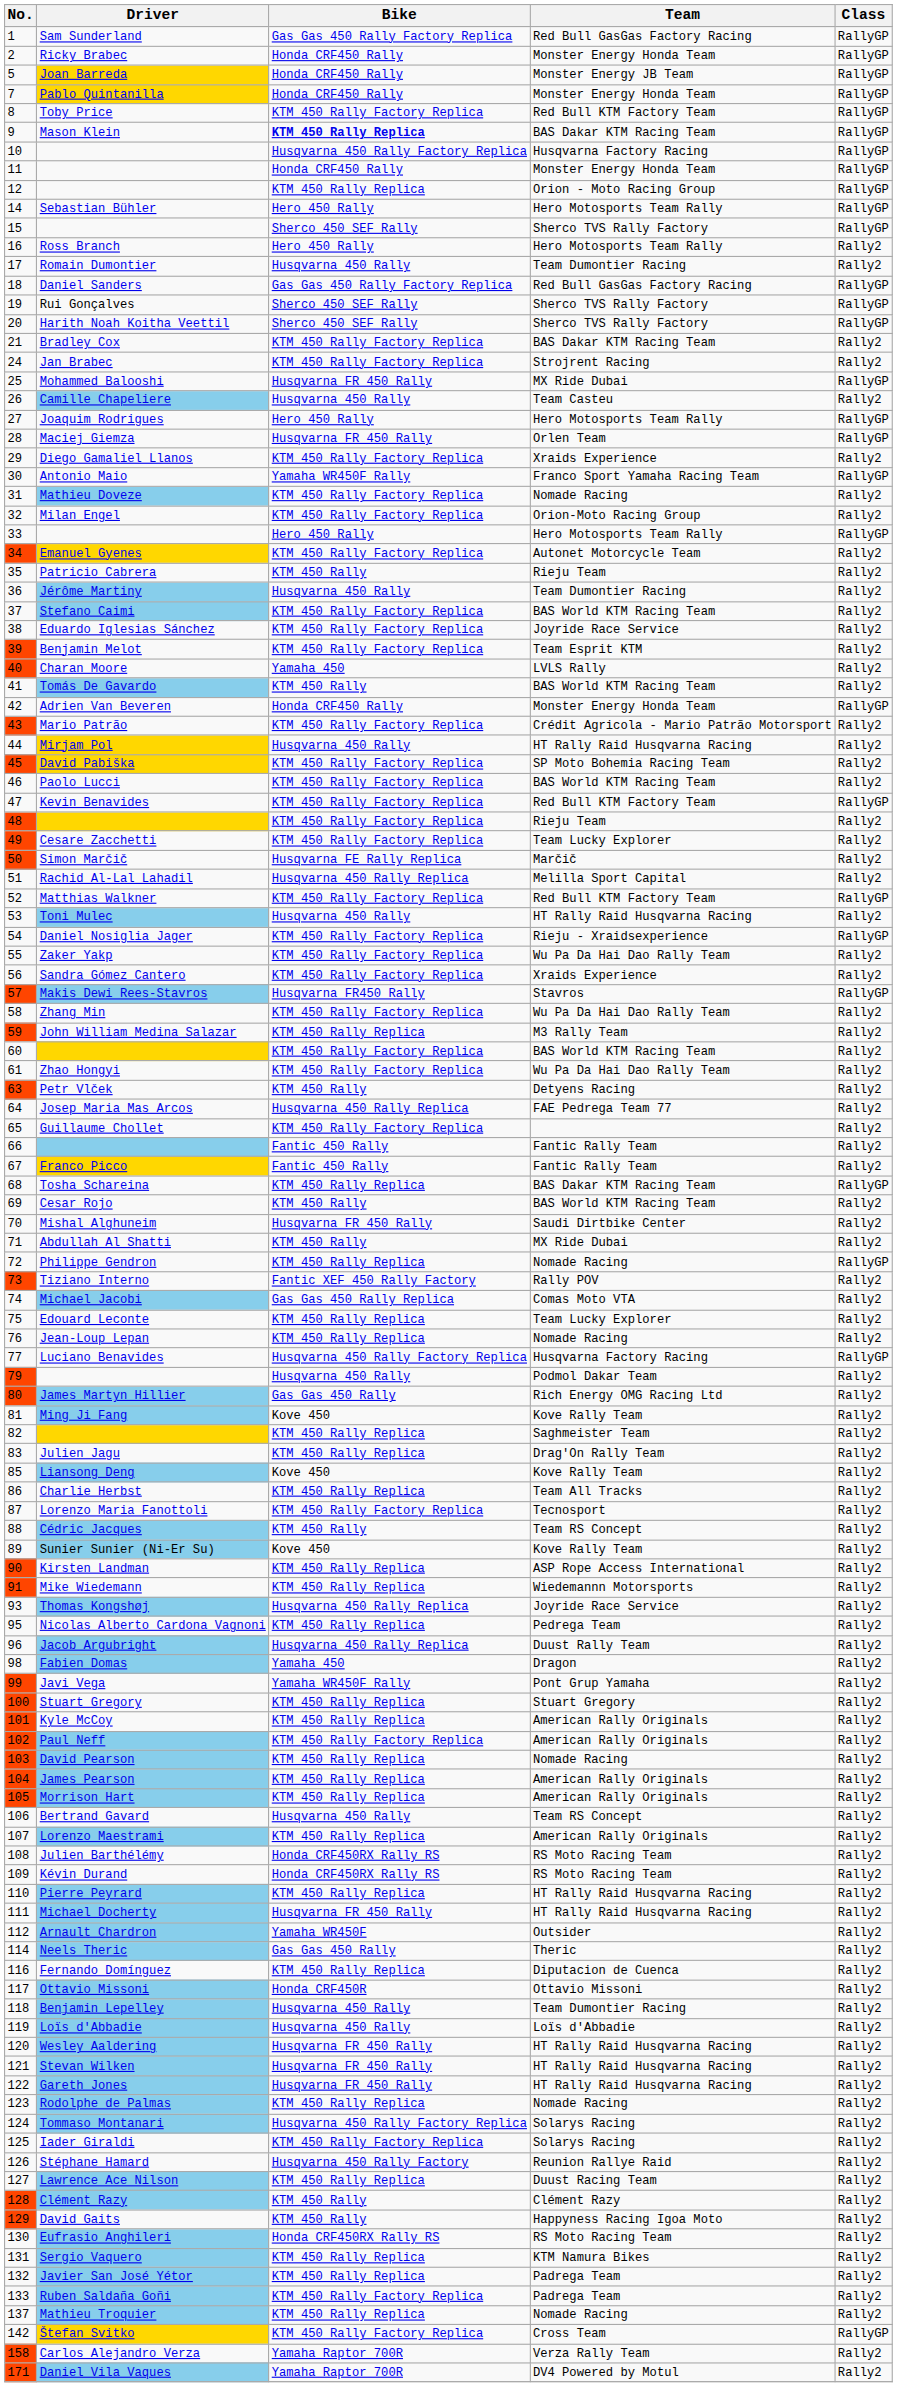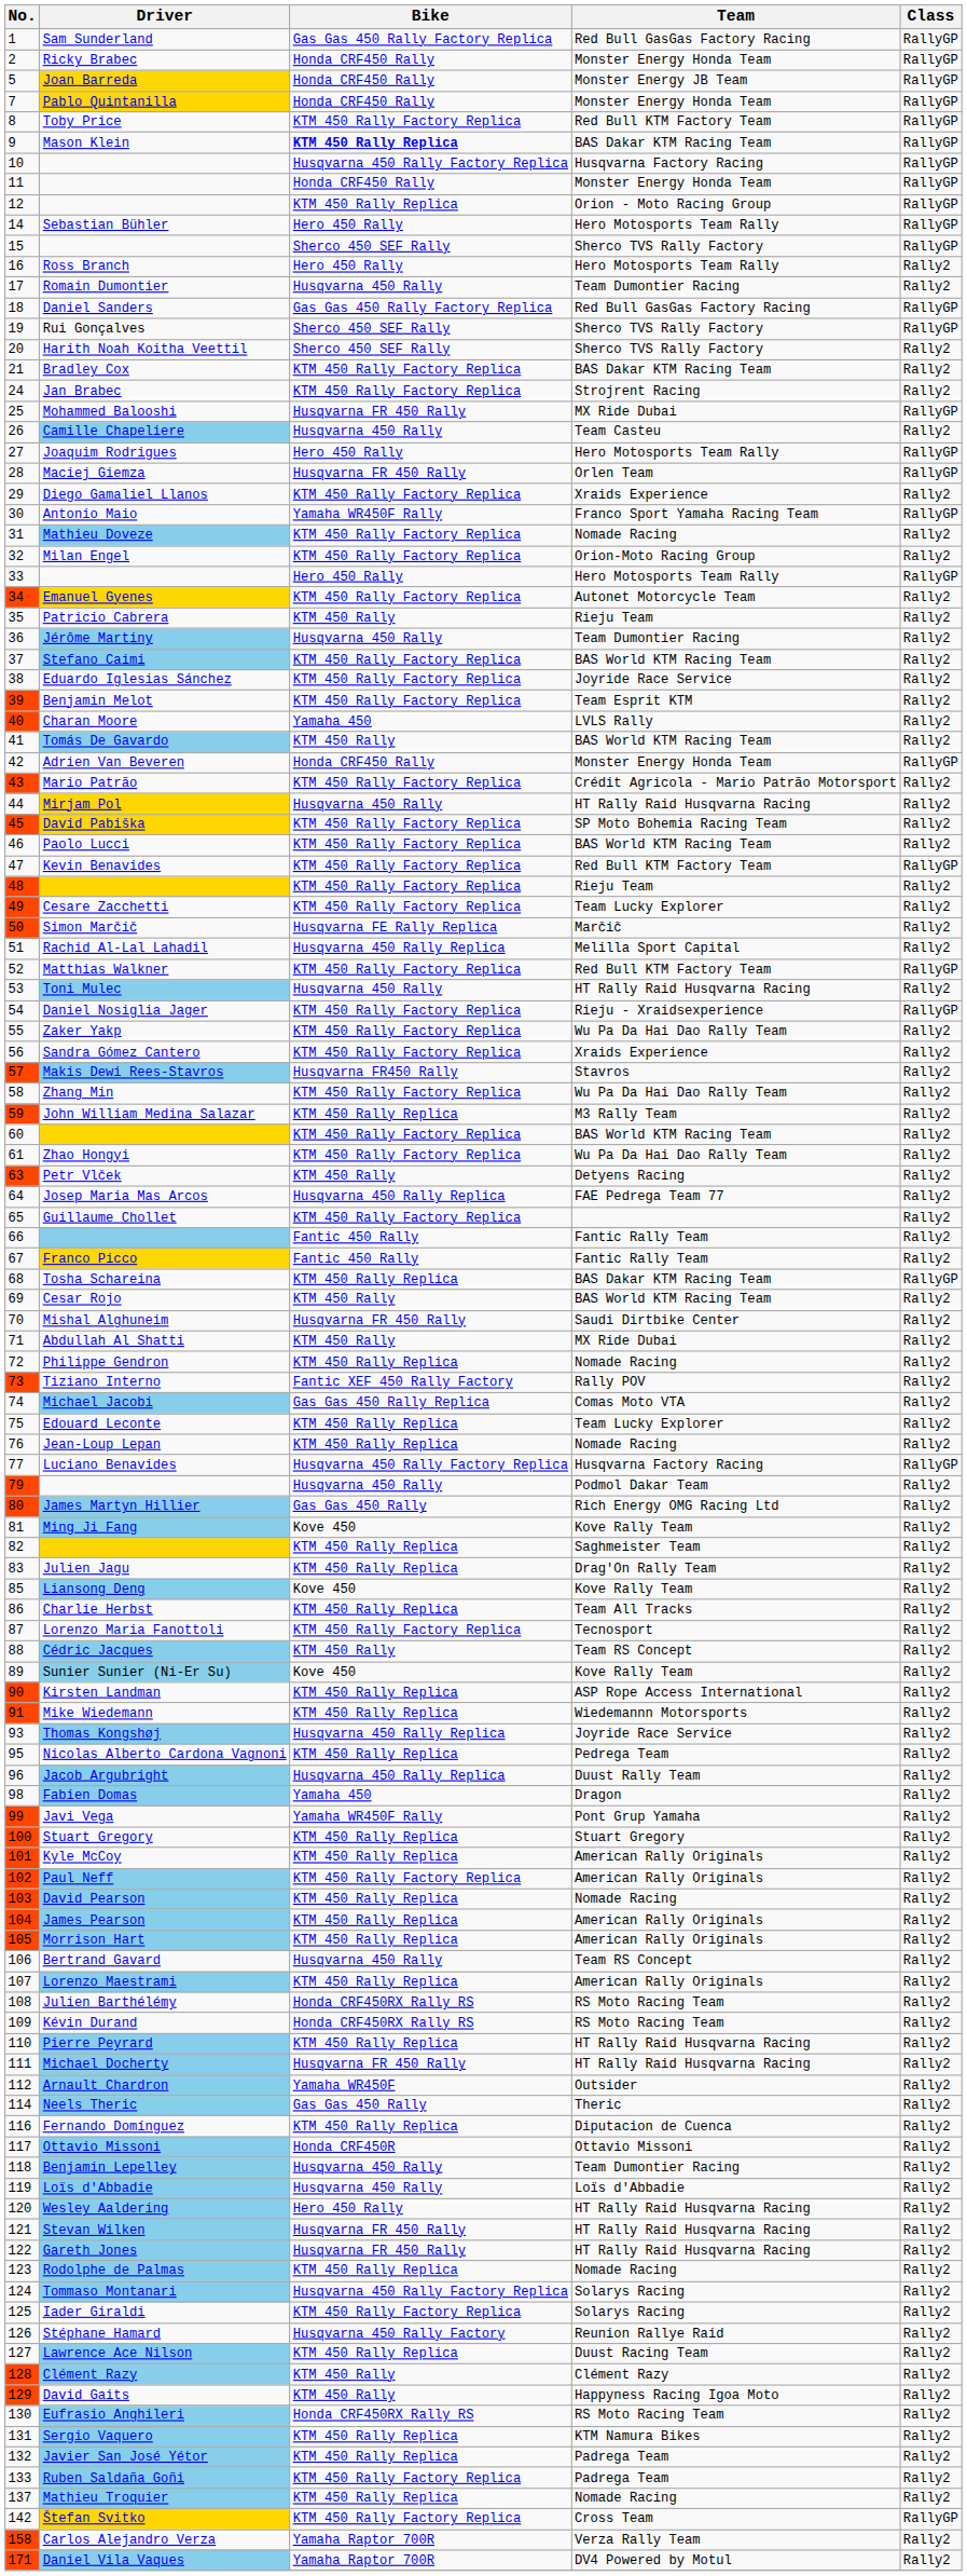Harith Noah Koitha Veettil | Class: RallyGP -> Rally2
Makis Dewi Rees-Stavros | Class: RallyGP -> Rally2
Philippe Gendron | Class: RallyGP -> Rally2
Wesley Aaldering | Bike: Husqvarna FR 450 Rally -> Hero 450 Rally
